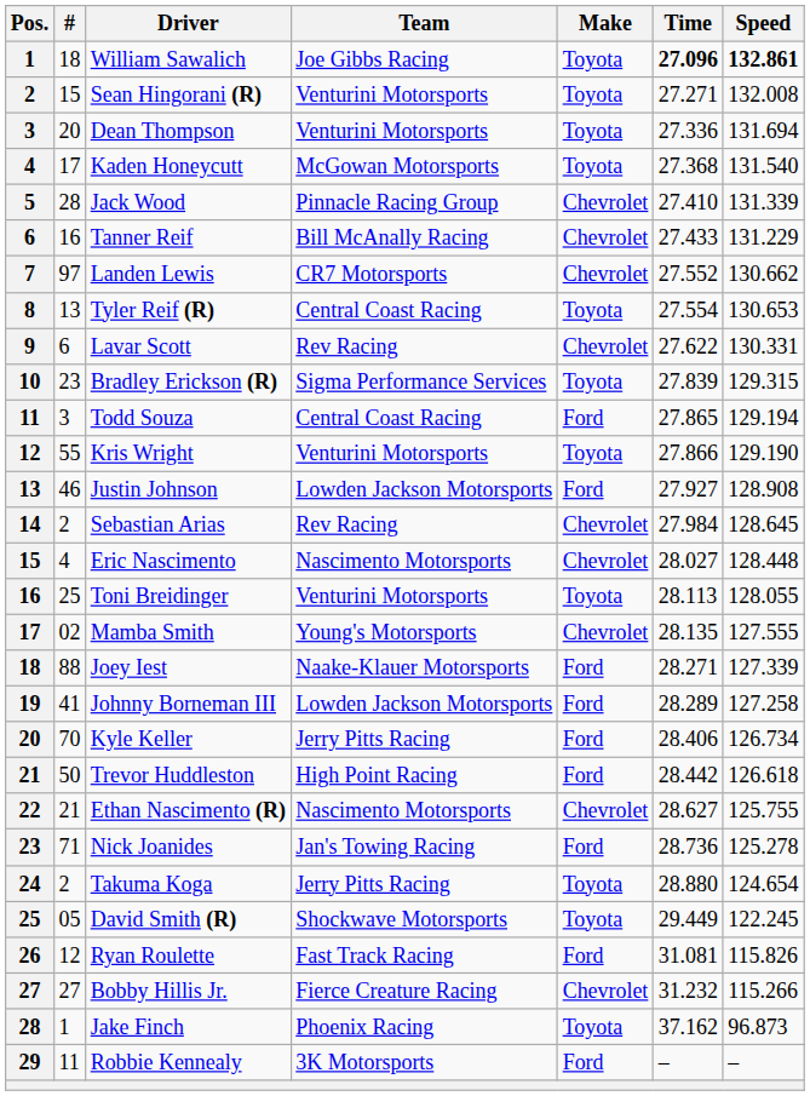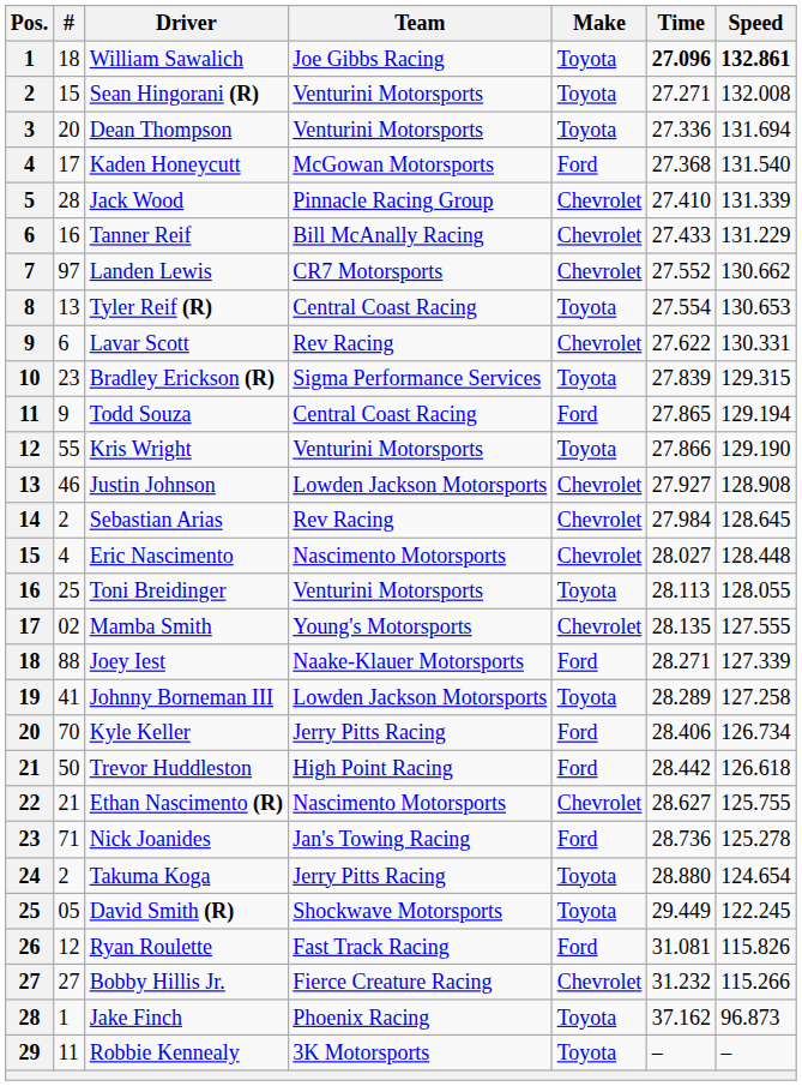Kaden Honeycutt | Make: Toyota -> Ford
Todd Souza | #: 3 -> 9
Justin Johnson | Make: Ford -> Chevrolet
Johnny Borneman III | Make: Ford -> Toyota
Robbie Kennealy | Make: Ford -> Toyota
